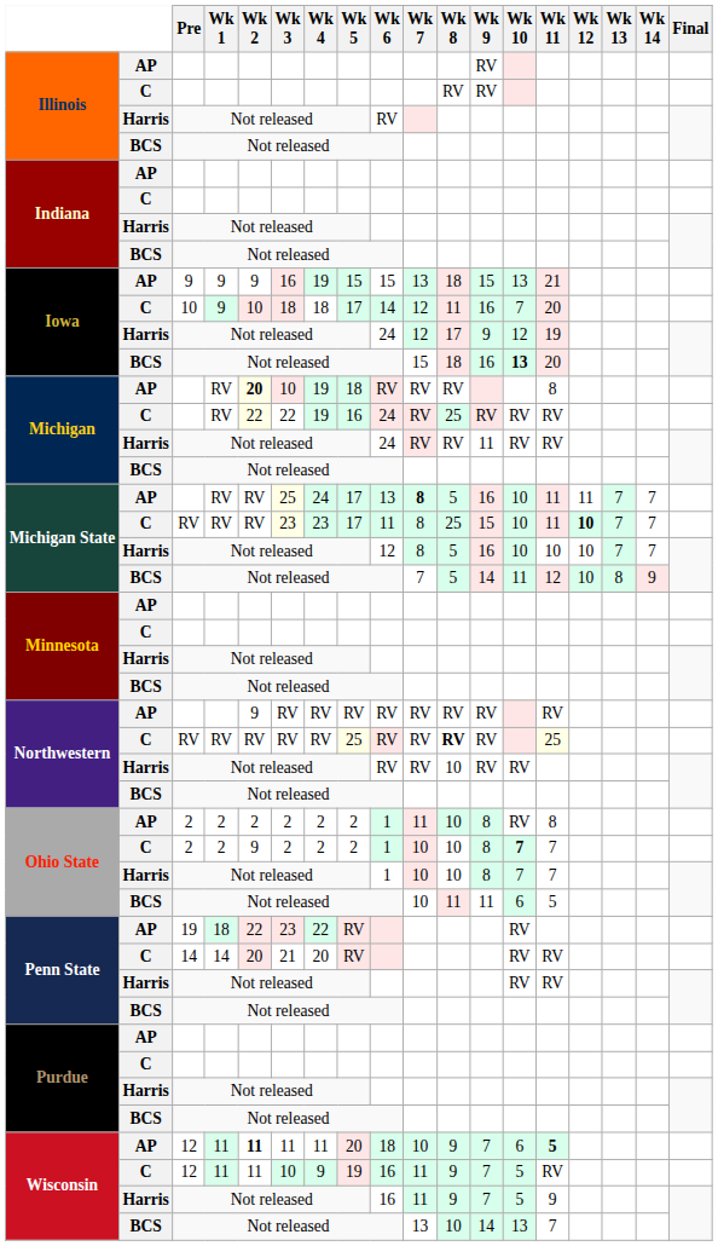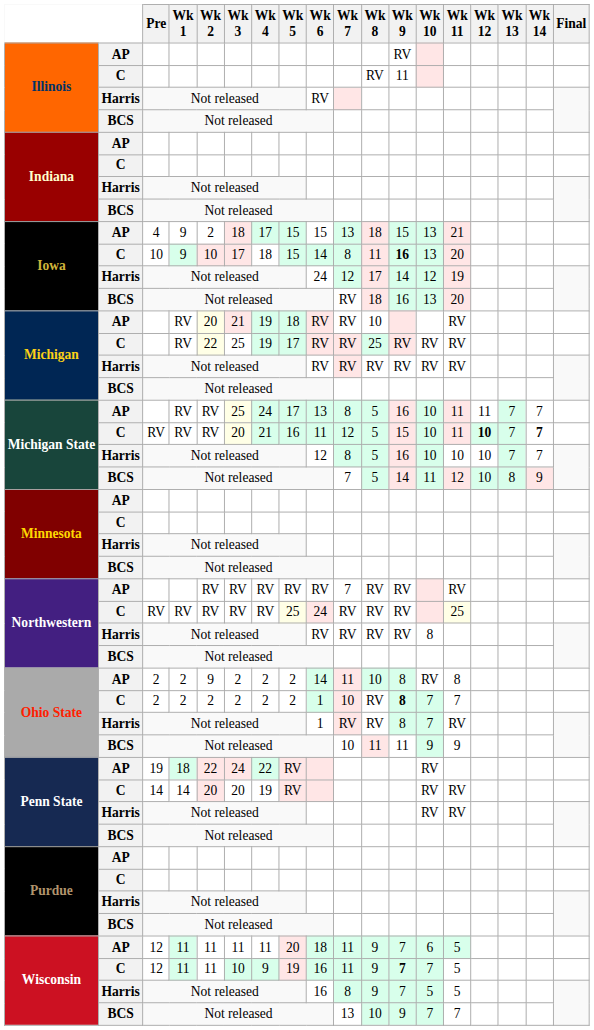Illinois / C | Wk 9: RV -> 11
Iowa / AP | Pre: 9 -> 4
Iowa / AP | Wk 2: 9 -> 2
Iowa / AP | Wk 3: 16 -> 18
Iowa / AP | Wk 4: 19 -> 17
Iowa / C | Wk 3: 18 -> 17
Iowa / C | Wk 5: 17 -> 15
Iowa / C | Wk 7: 12 -> 8
Iowa / C | Wk 9: normal -> bold
Iowa / C | Wk 10: 7 -> 13
Iowa / Harris | Wk 9: 9 -> 14
Iowa / BCS | Wk 7: 15 -> RV
Iowa / BCS | Wk 10: bold -> normal
Michigan / AP | Wk 2: bold -> normal
Michigan / AP | Wk 3: 10 -> 21
Michigan / AP | Wk 8: RV -> 10
Michigan / AP | Wk 11: 8 -> RV
Michigan / C | Wk 3: 22 -> 25
Michigan / C | Wk 5: 16 -> 17
Michigan / C | Wk 6: 24 -> RV
Michigan / Harris | Wk 6: 24 -> RV
Michigan / Harris | Wk 9: 11 -> RV
Michigan State / AP | Wk 7: bold -> normal
Michigan State / C | Wk 3: 23 -> 20
Michigan State / C | Wk 4: 23 -> 21
Michigan State / C | Wk 5: 17 -> 16
Michigan State / C | Wk 7: 8 -> 12
Michigan State / C | Wk 8: 25 -> 5
Michigan State / C | Wk 14: normal -> bold
Northwestern / AP | Wk 2: 9 -> RV
Northwestern / AP | Wk 7: RV -> 7
Northwestern / C | Wk 6: RV -> 24
Northwestern / C | Wk 8: bold -> normal
Northwestern / Harris | Wk 8: 10 -> RV
Northwestern / Harris | Wk 10: RV -> 8
Ohio State / AP | Wk 2: 2 -> 9
Ohio State / AP | Wk 6: 1 -> 14
Ohio State / C | Wk 2: 9 -> 2
Ohio State / C | Wk 8: 10 -> RV
Ohio State / C | Wk 9: normal -> bold
Ohio State / C | Wk 10: bold -> normal
Ohio State / Harris | Wk 7: 10 -> RV
Ohio State / Harris | Wk 8: 10 -> RV
Ohio State / Harris | Wk 11: 7 -> RV
Ohio State / BCS | Wk 10: 6 -> 9
Ohio State / BCS | Wk 11: 5 -> 9
Penn State / AP | Wk 3: 23 -> 24
Penn State / C | Wk 3: 21 -> 20
Penn State / C | Wk 4: 20 -> 19
Wisconsin / AP | Wk 2: bold -> normal
Wisconsin / AP | Wk 7: 10 -> 11
Wisconsin / AP | Wk 11: bold -> normal
Wisconsin / C | Wk 9: normal -> bold
Wisconsin / C | Wk 10: 5 -> 7
Wisconsin / C | Wk 11: RV -> 5
Wisconsin / Harris | Wk 7: 11 -> 8
Wisconsin / Harris | Wk 11: 9 -> 5
Wisconsin / BCS | Wk 9: 14 -> 9
Wisconsin / BCS | Wk 10: 13 -> 7
